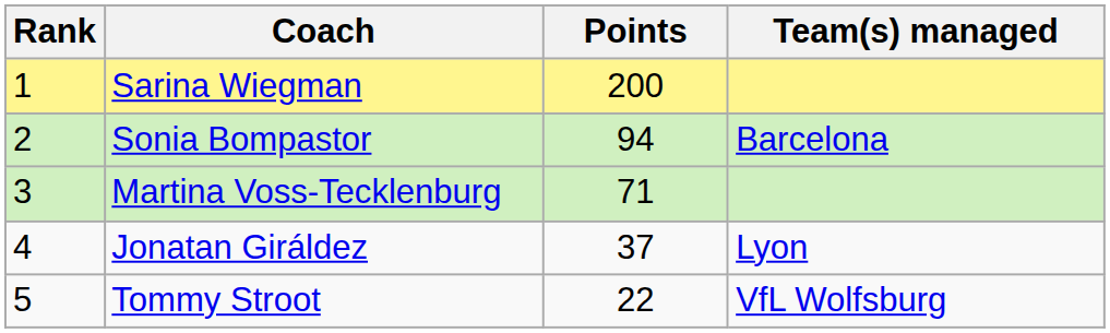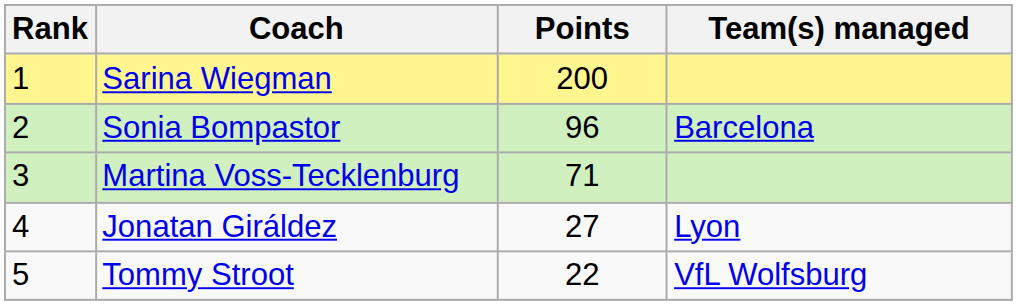Sonia Bompastor | Points: 94 -> 96
Jonatan Giráldez | Points: 37 -> 27
